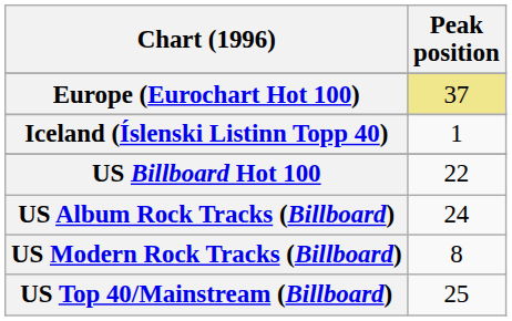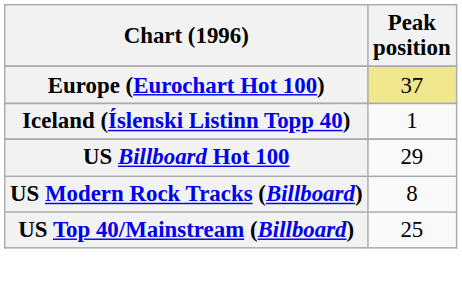US Billboard Hot 100 | Peak position: 22 -> 29
- row: US Album Rock Tracks (Billboard) | 24
